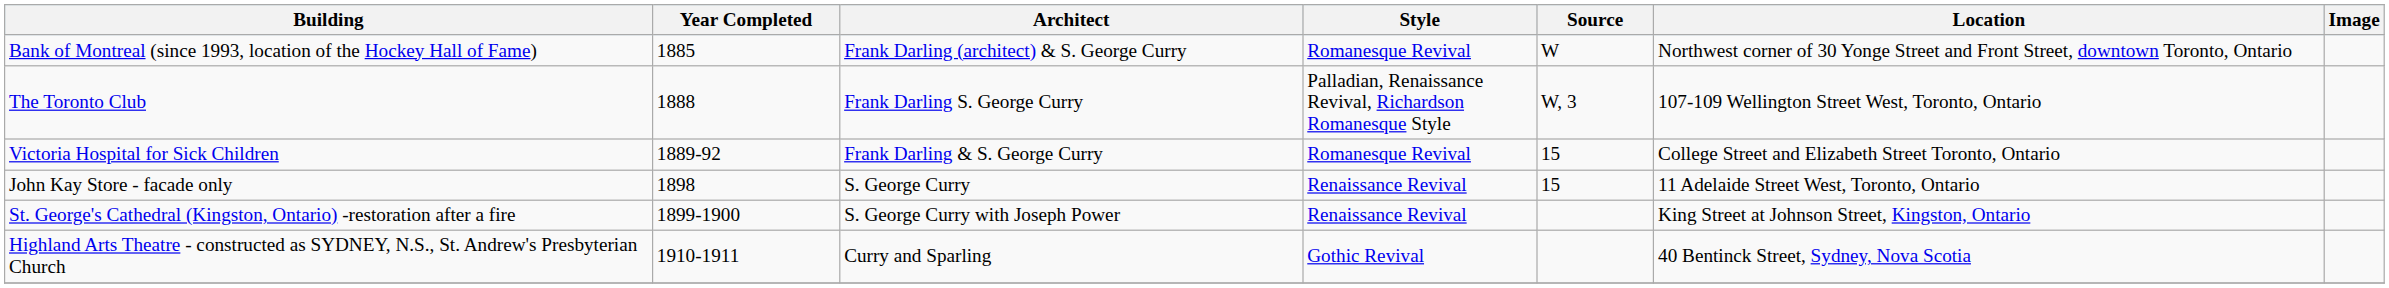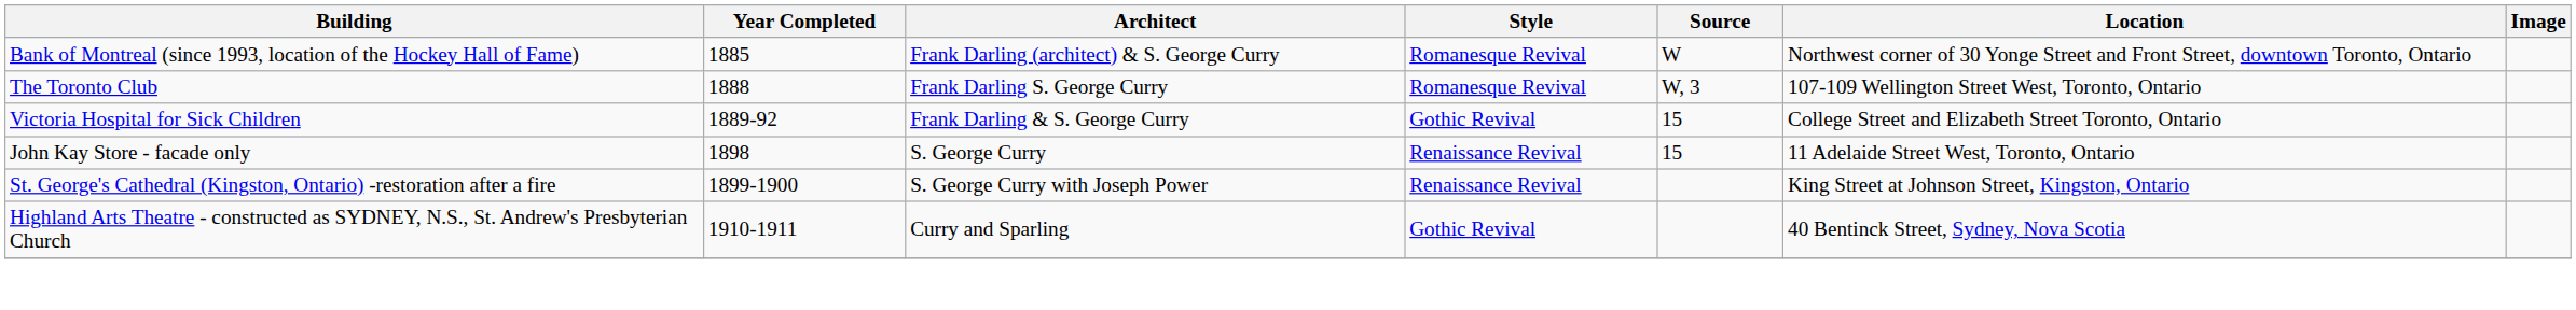The Toronto Club | Style: Palladian, Renaissance Revival, Richardson Romanesque Style -> Romanesque Revival
Victoria Hospital for Sick Children | Style: Romanesque Revival -> Gothic Revival
